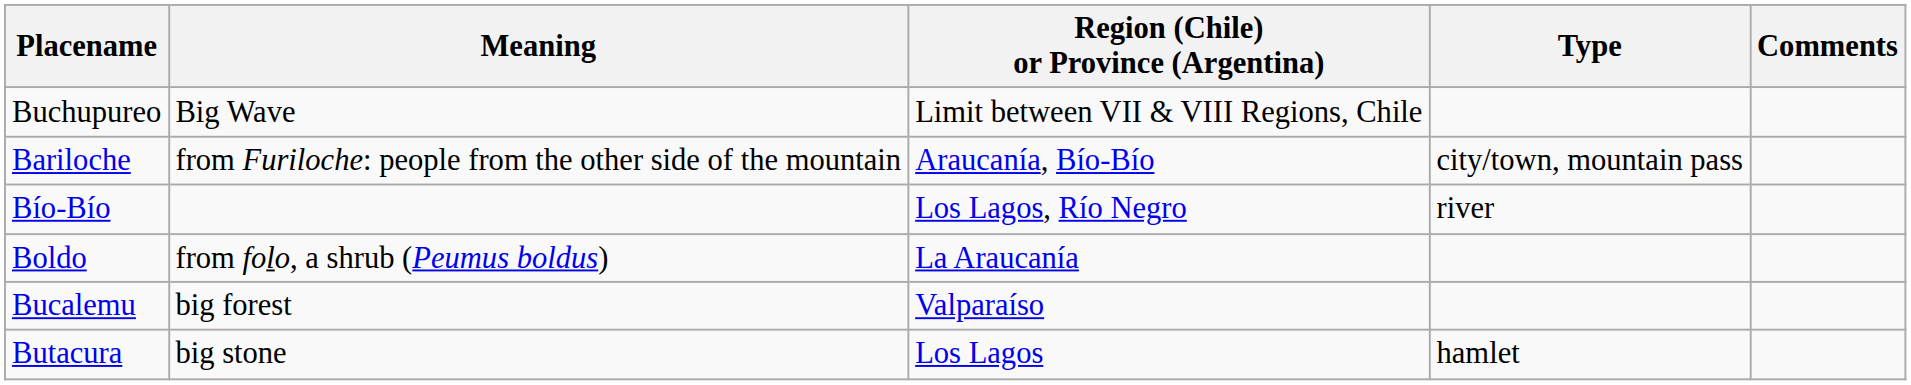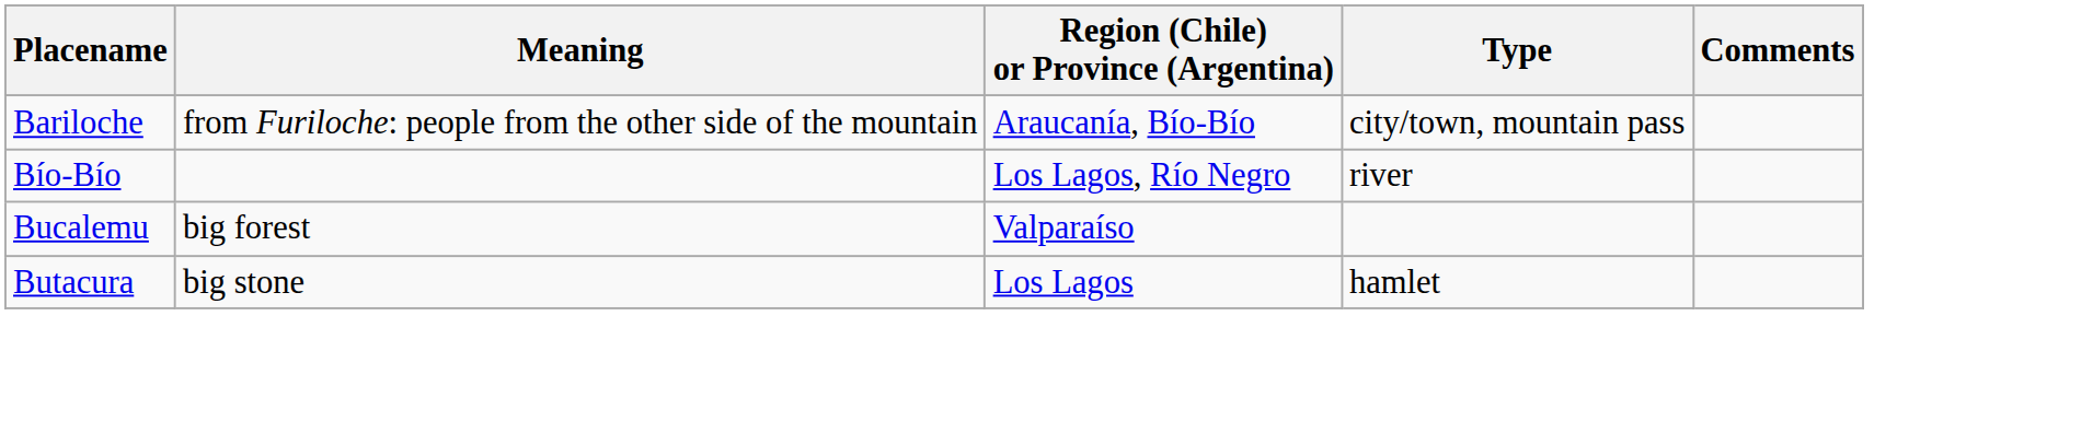- row: Buchupureo | Big Wave | Limit between VII & VIII Regions, Chile
- row: Boldo | from folo, a shrub (Peumus boldus) | La Araucanía
